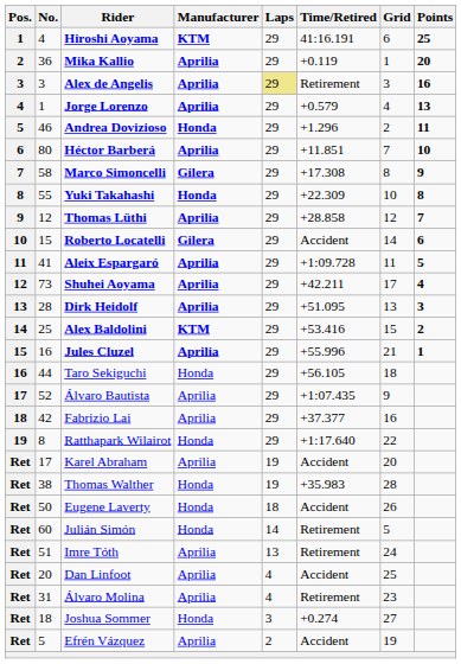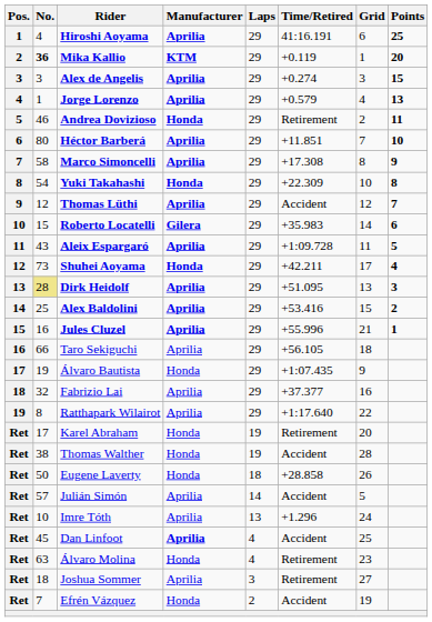Hiroshi Aoyama | Manufacturer: KTM -> Aprilia
Mika Kallio | No.: normal -> bold
Mika Kallio | Manufacturer: Aprilia -> KTM
Alex de Angelis | Laps: khaki background -> no background
Alex de Angelis | Time/Retired: Retirement -> +0.274
Alex de Angelis | Points: 16 -> 15
Andrea Dovizioso | Time/Retired: +1.296 -> Retirement
Marco Simoncelli | Manufacturer: Gilera -> Aprilia
Yuki Takahashi | No.: 55 -> 54
Thomas Lüthi | Time/Retired: +28.858 -> Accident
Roberto Locatelli | Time/Retired: Accident -> +35.983
Aleix Espargaró | No.: 41 -> 43
Shuhei Aoyama | Manufacturer: Aprilia -> Honda
Dirk Heidolf | No.: no background -> khaki background
Alex Baldolini | Manufacturer: KTM -> Aprilia
Taro Sekiguchi | No.: 44 -> 66
Taro Sekiguchi | Manufacturer: Honda -> Aprilia
Álvaro Bautista | No.: 52 -> 19
Álvaro Bautista | Manufacturer: Aprilia -> Honda
Fabrizio Lai | No.: 42 -> 32
Ratthapark Wilairot | Manufacturer: Honda -> Aprilia
Karel Abraham | Manufacturer: Aprilia -> Honda
Karel Abraham | Time/Retired: Accident -> Retirement
Thomas Walther | Time/Retired: +35.983 -> Accident
Eugene Laverty | Time/Retired: Accident -> +28.858
Julián Simón | No.: 60 -> 57
Julián Simón | Manufacturer: Honda -> Aprilia
Julián Simón | Time/Retired: Retirement -> Accident
Imre Tóth | No.: 51 -> 10
Imre Tóth | Time/Retired: Retirement -> +1.296
Dan Linfoot | No.: 20 -> 45
Dan Linfoot | Manufacturer: normal -> bold
Álvaro Molina | No.: 31 -> 63
Álvaro Molina | Manufacturer: Aprilia -> Honda
Joshua Sommer | Manufacturer: Honda -> Aprilia
Joshua Sommer | Time/Retired: +0.274 -> Retirement
Efrén Vázquez | No.: 5 -> 7
Efrén Vázquez | Manufacturer: Aprilia -> Honda
